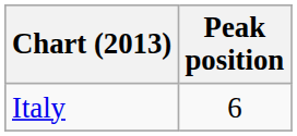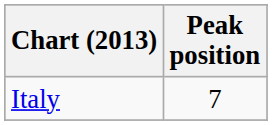Italy | Peak position: 6 -> 7
